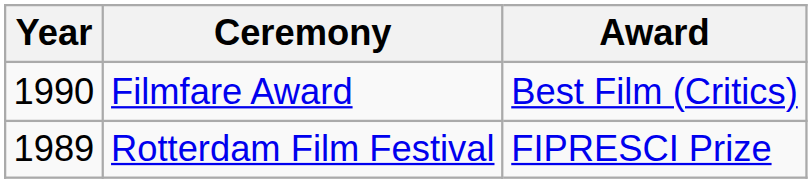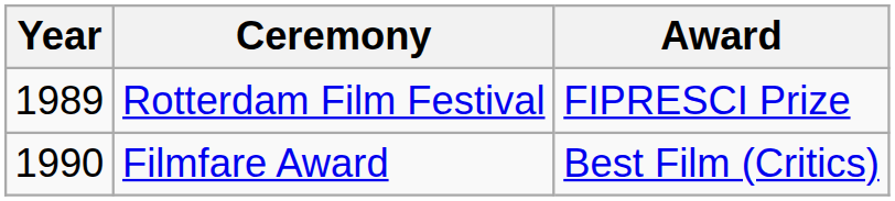rows swapped: Rotterdam Film Festival <-> Filmfare Award
